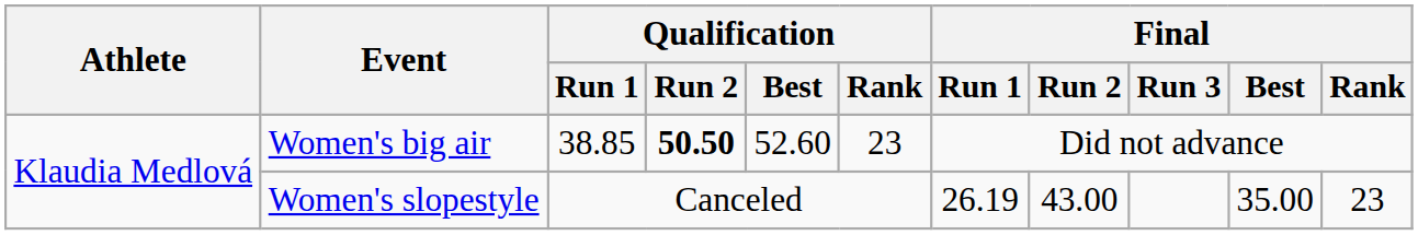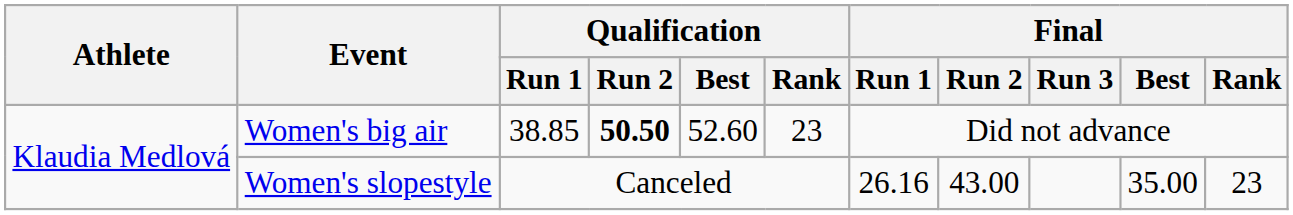Women's slopestyle | Final / Run 1: 26.19 -> 26.16
